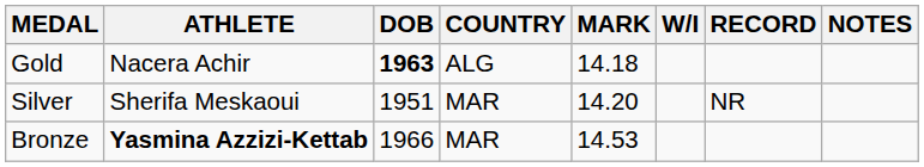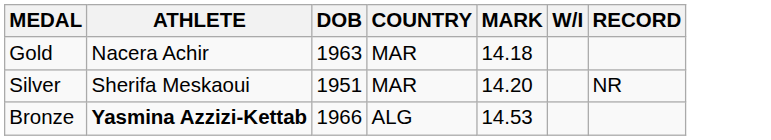- column: NOTES
Gold | DOB: bold -> normal
Gold | COUNTRY: ALG -> MAR
Bronze | COUNTRY: MAR -> ALG
